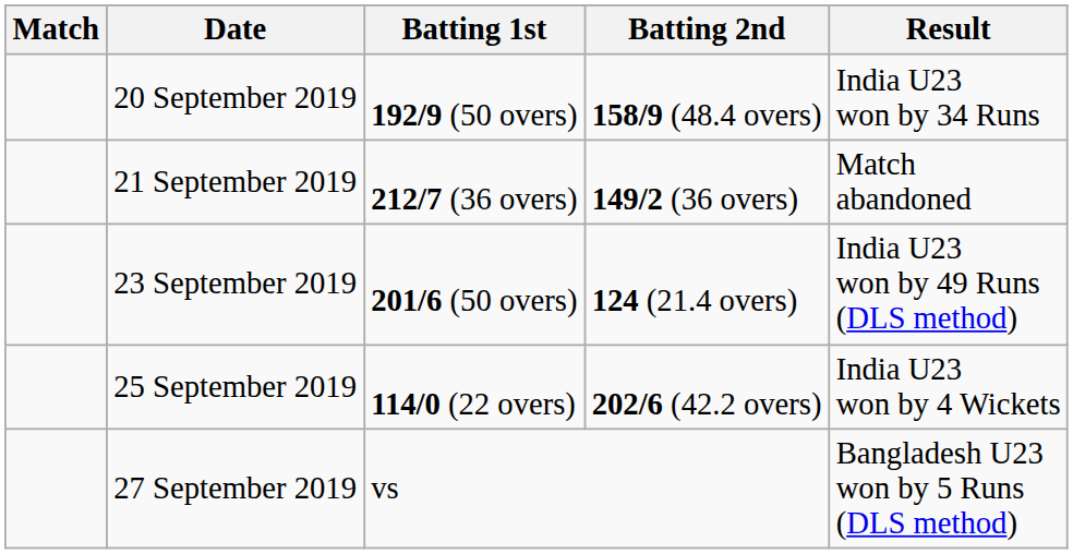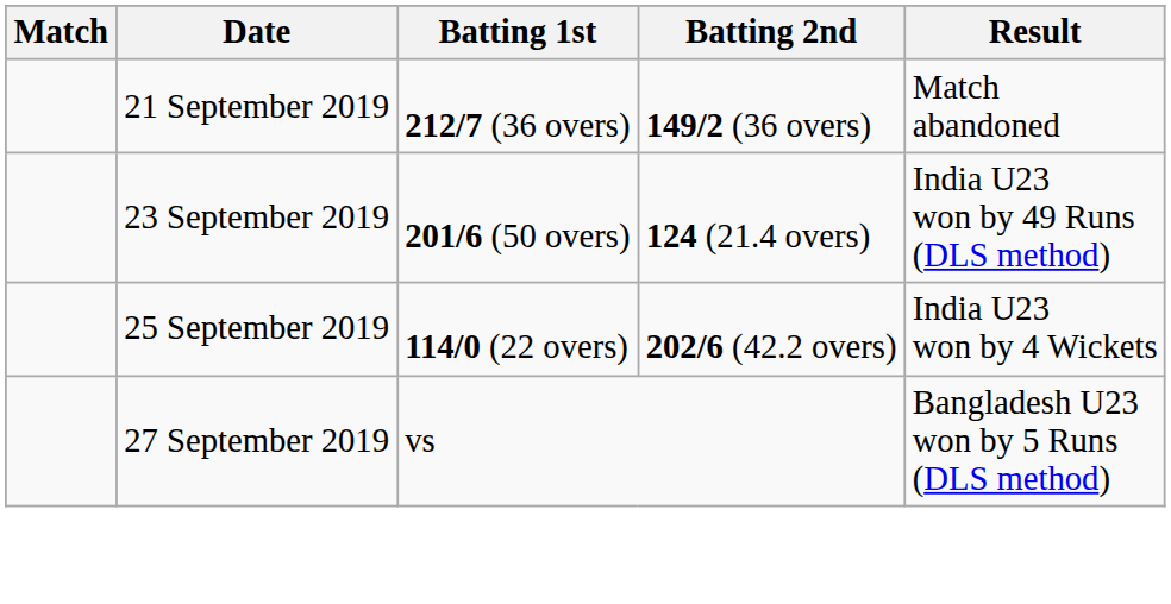- row: 20 September 2019 | 192/9 (50 overs) | 158/9 (48.4 overs) | India U23 won by 34 Runs
